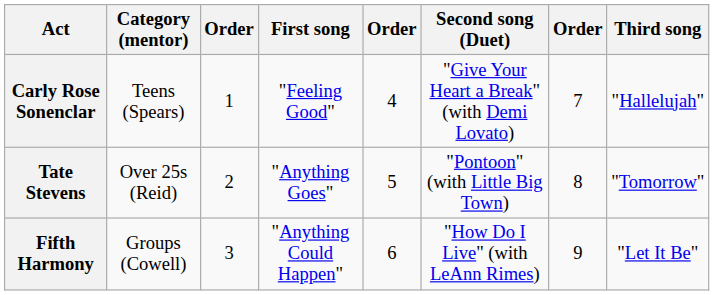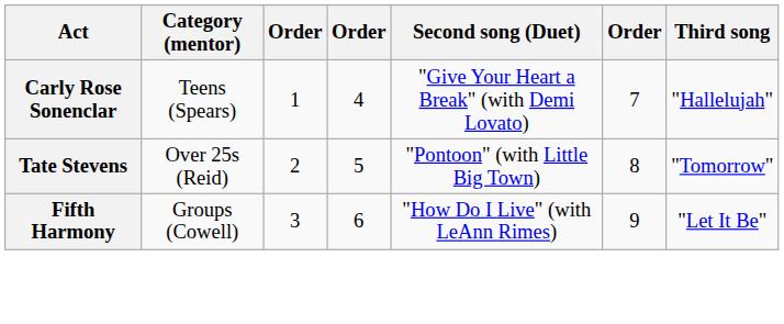- column: First song | "Feeling Good" | "Anything Goes" | "Anything Could Happen"
